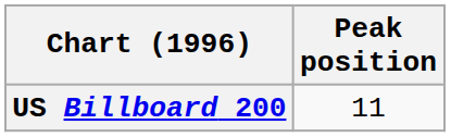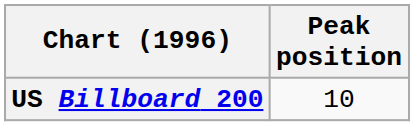US Billboard 200 | Peak position: 11 -> 10
